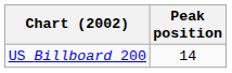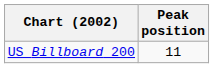US Billboard 200 | Peak position: 14 -> 11
